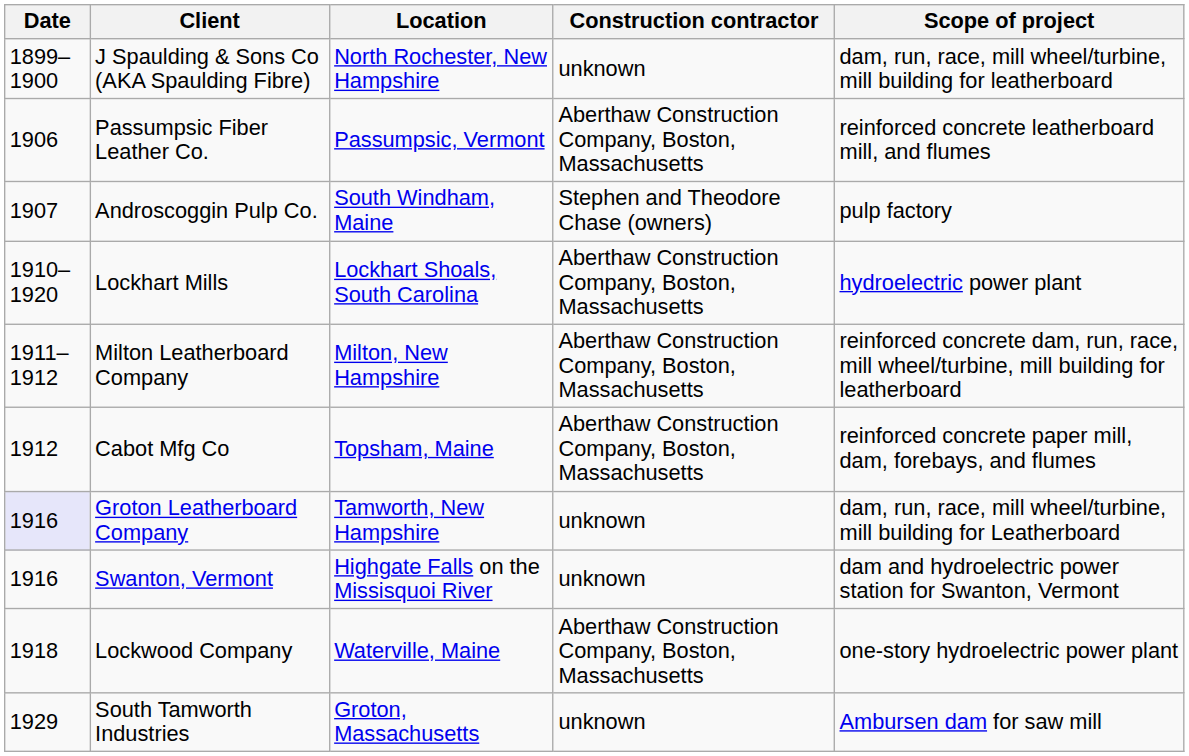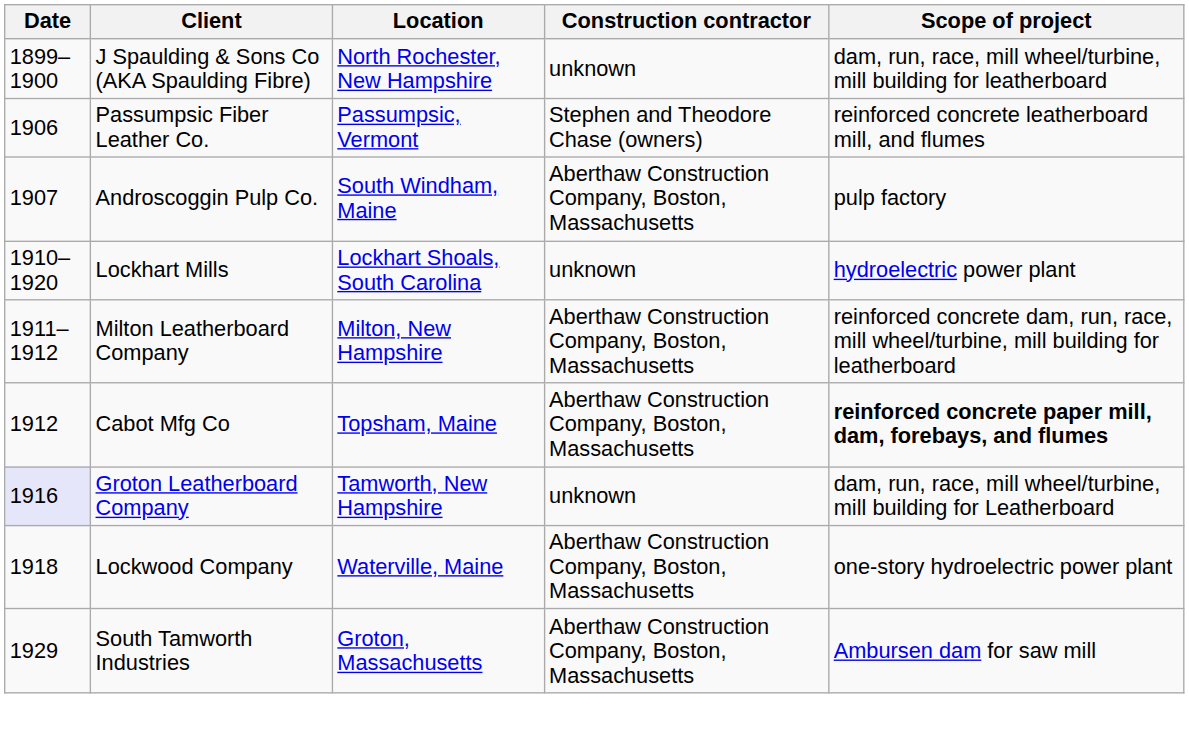Passumpsic Fiber Leather Co. | Construction contractor: Aberthaw Construction Company, Boston, Massachusetts -> Stephen and Theodore Chase (owners)
Androscoggin Pulp Co. | Construction contractor: Stephen and Theodore Chase (owners) -> Aberthaw Construction Company, Boston, Massachusetts
Lockhart Mills | Construction contractor: Aberthaw Construction Company, Boston, Massachusetts -> unknown
Cabot Mfg Co | Scope of project: normal -> bold
- row: 1916 | Swanton, Vermont | Highgate Falls on the Missisquoi River | unknown | dam and hydroelectric power station for Swanton, Vermont
South Tamworth Industries | Construction contractor: unknown -> Aberthaw Construction Company, Boston, Massachusetts
